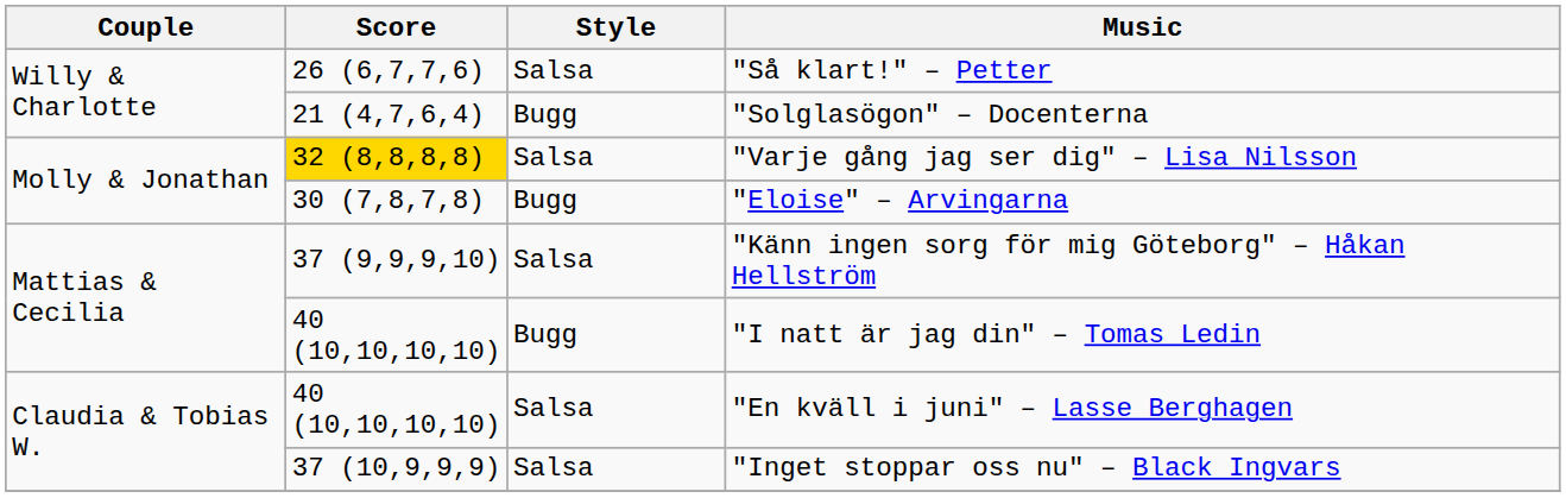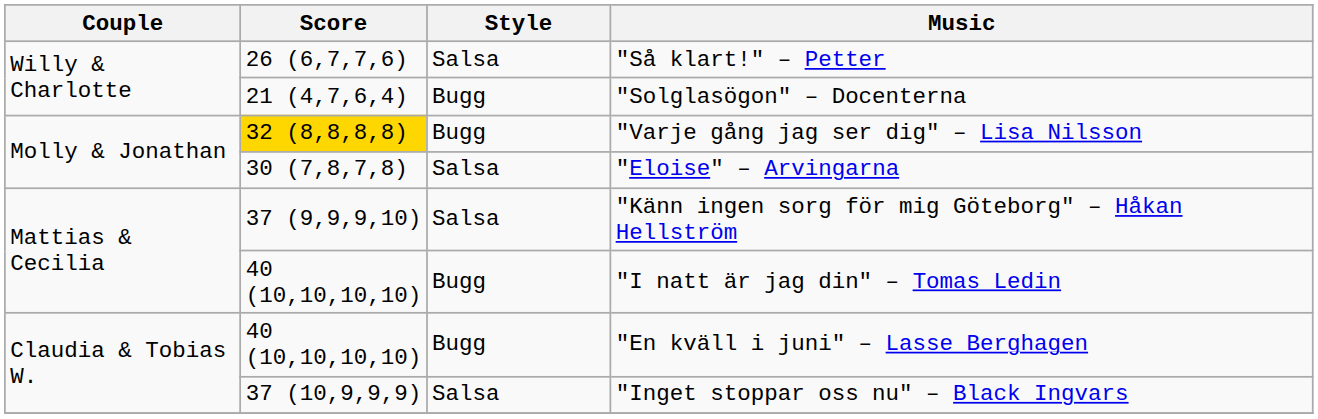"Varje gång jag ser dig" – Lisa Nilsson | Style: Salsa -> Bugg
"Eloise" – Arvingarna | Style: Bugg -> Salsa
"En kväll i juni" – Lasse Berghagen | Style: Salsa -> Bugg
